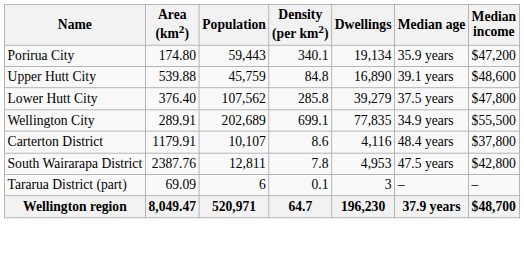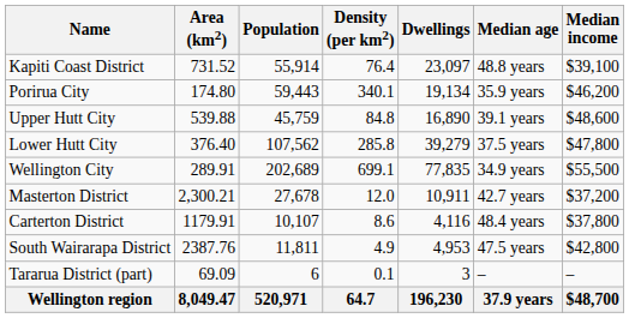+ row: Kapiti Coast District | 731.52 | 55,914 | 76.4 | 23,097 | 48.8 years | $39,100
Porirua City | Median income: $47,200 -> $46,200
+ row: Masterton District | 2,300.21 | 27,678 | 12.0 | 10,911 | 42.7 years | $37,200
South Wairarapa District | Population: 12,811 -> 11,811
South Wairarapa District | Density (per km2): 7.8 -> 4.9
